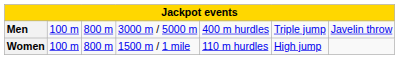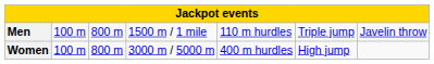Men | column 4: 3000 m / 5000 m -> 1500 m / 1 mile
Men | column 5: 400 m hurdles -> 110 m hurdles
Women | column 4: 1500 m / 1 mile -> 3000 m / 5000 m
Women | column 5: 110 m hurdles -> 400 m hurdles
